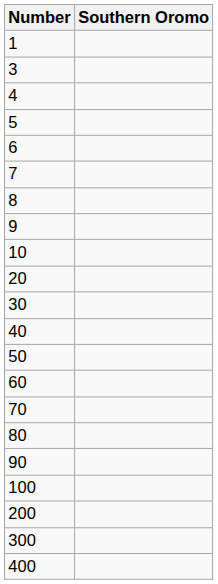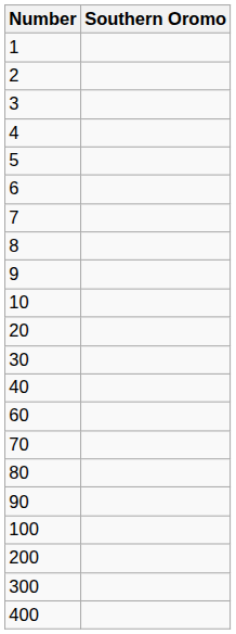+ row: 2
- row: 50
